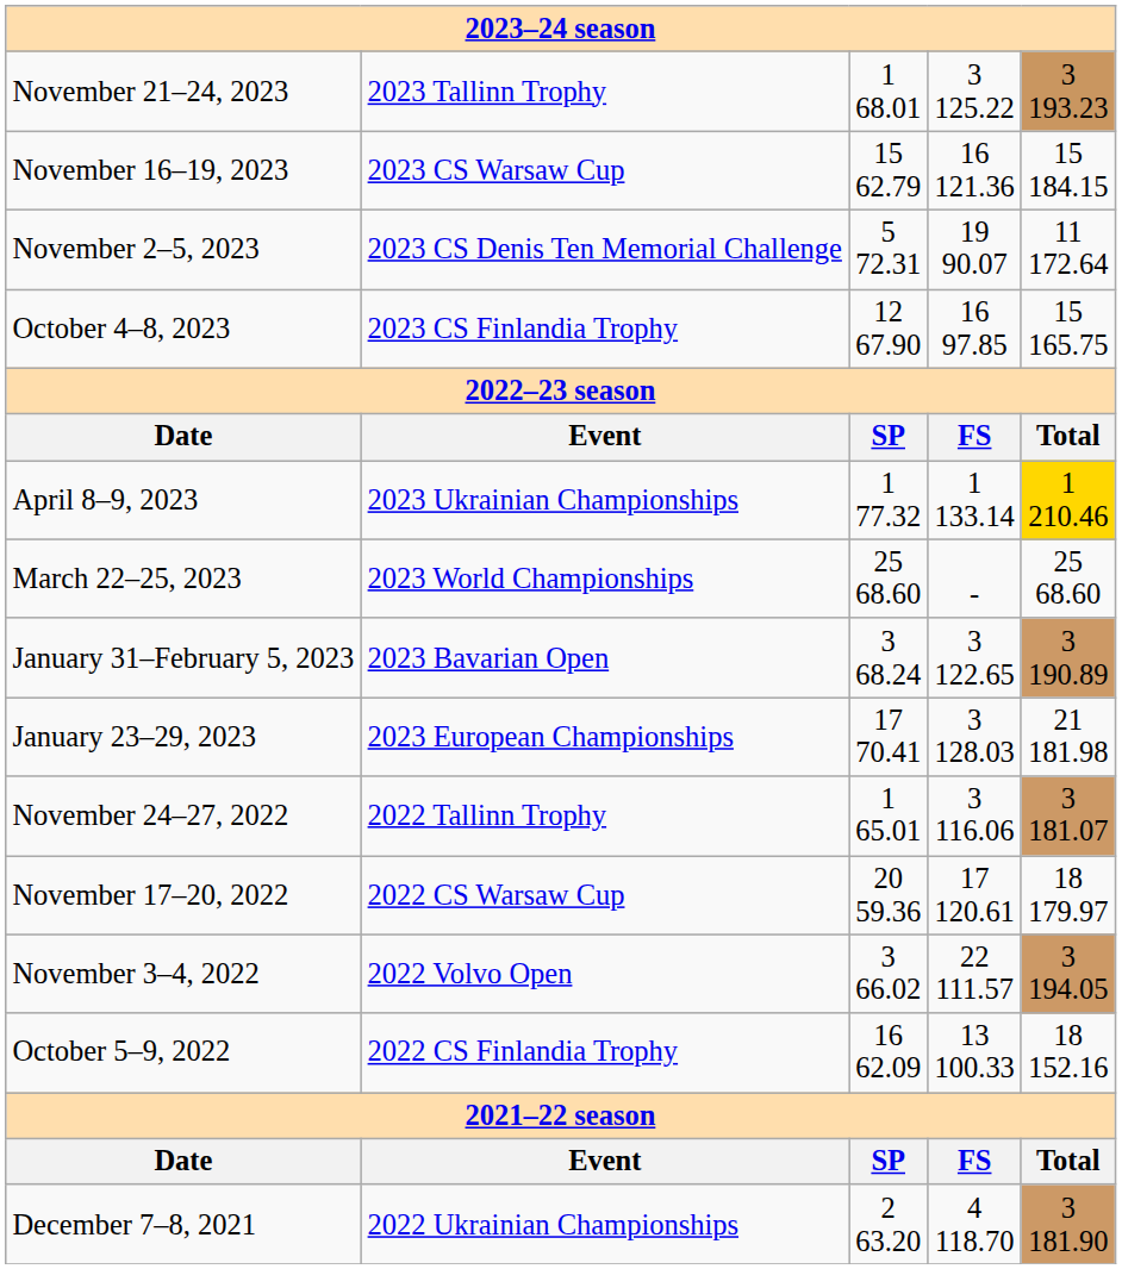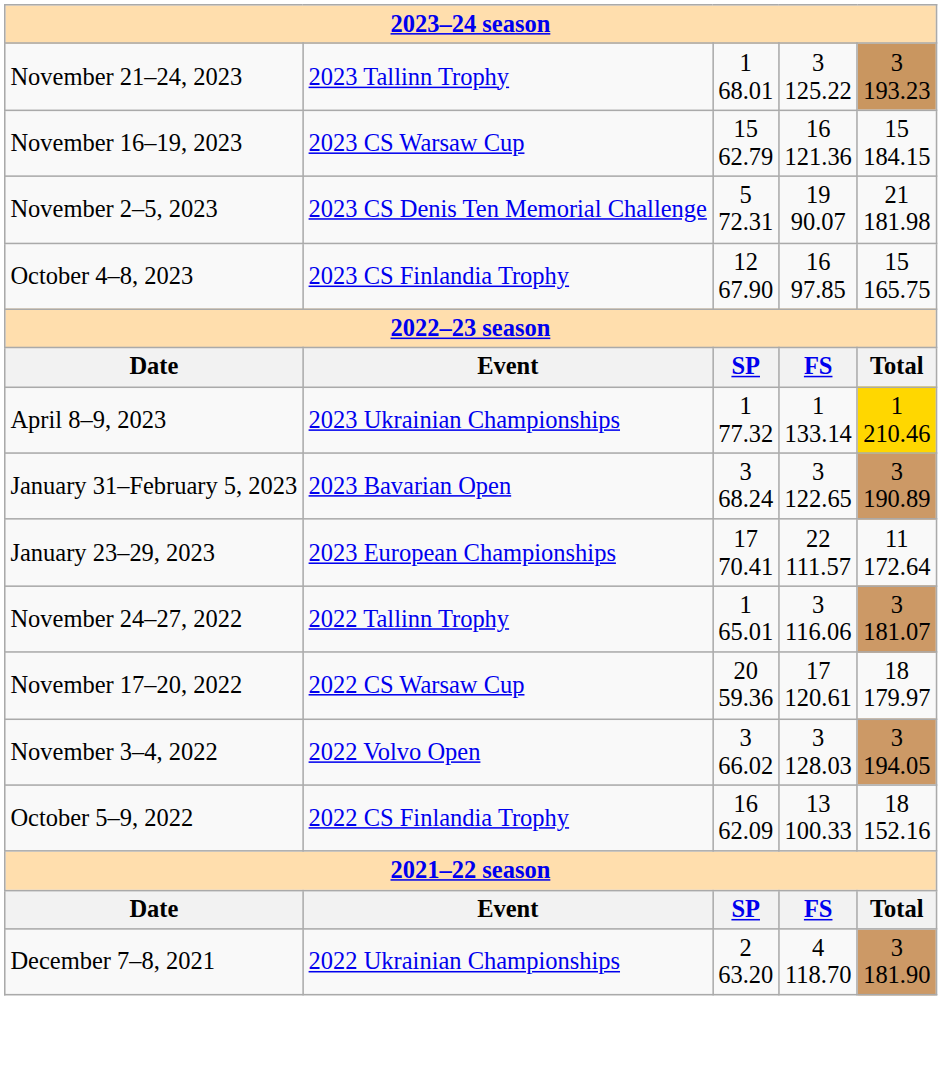November 2–5, 2023 | column 5: 11 172.64 -> 21 181.98
- row: March 22–25, 2023 | 2023 World Championships | 25 68.60 | - | 25 68.60
January 23–29, 2023 | column 4: 3 128.03 -> 22 111.57
January 23–29, 2023 | column 5: 21 181.98 -> 11 172.64
November 3–4, 2022 | column 4: 22 111.57 -> 3 128.03
